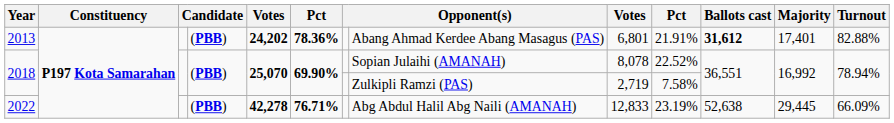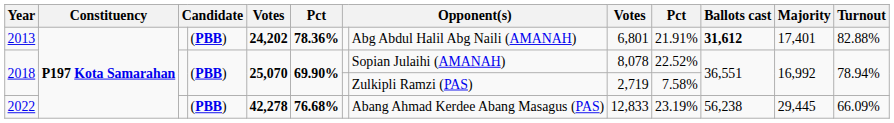2013 | column 8: Abang Ahmad Kerdee Abang Masagus (PAS) -> Abg Abdul Halil Abg Naili (AMANAH)
2022 | column 6: 76.71% -> 76.68%
2022 | column 8: Abg Abdul Halil Abg Naili (AMANAH) -> Abang Ahmad Kerdee Abang Masagus (PAS)
2022 | Ballots cast: 52,638 -> 56,238
